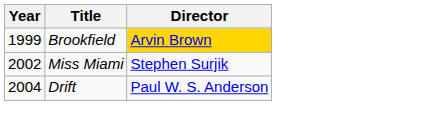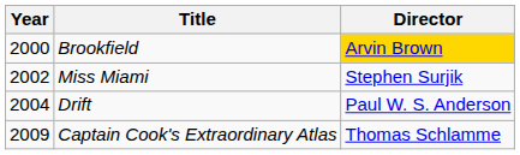Brookfield | Year: 1999 -> 2000
+ row: 2009 | Captain Cook's Extraordinary Atlas | Thomas Schlamme
